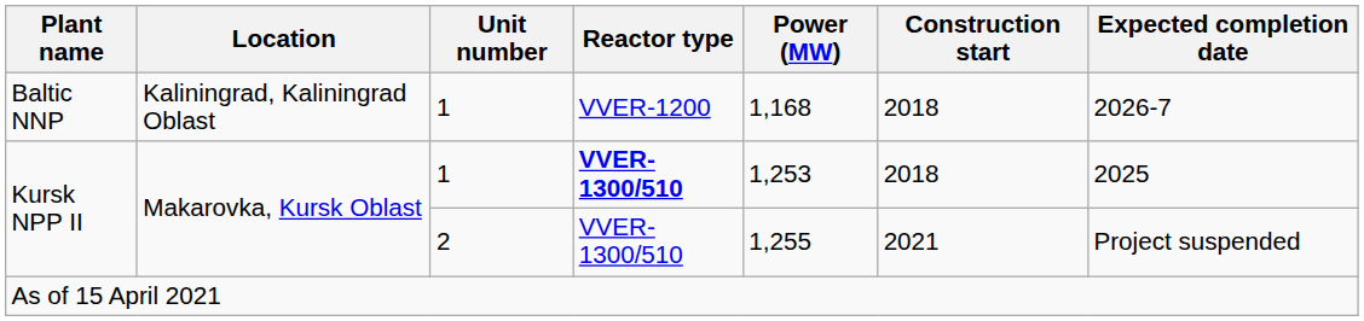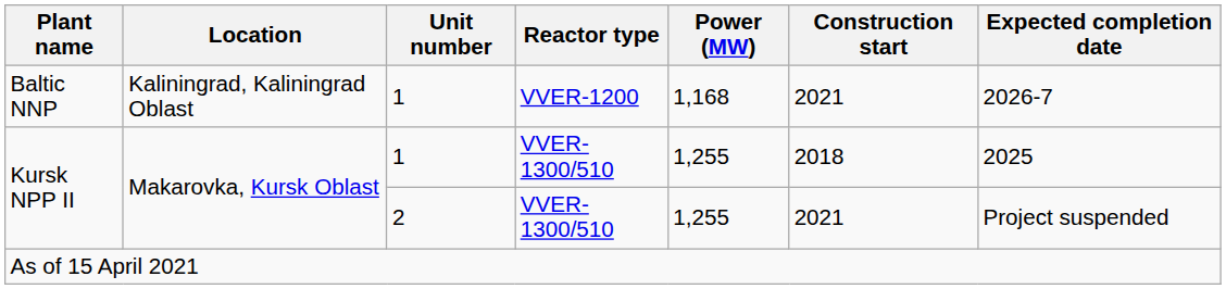Baltic NNP | Construction start: 2018 -> 2021
Kursk NPP II / 1 | Reactor type: bold -> normal
Kursk NPP II / 1 | Power (MW): 1,253 -> 1,255
